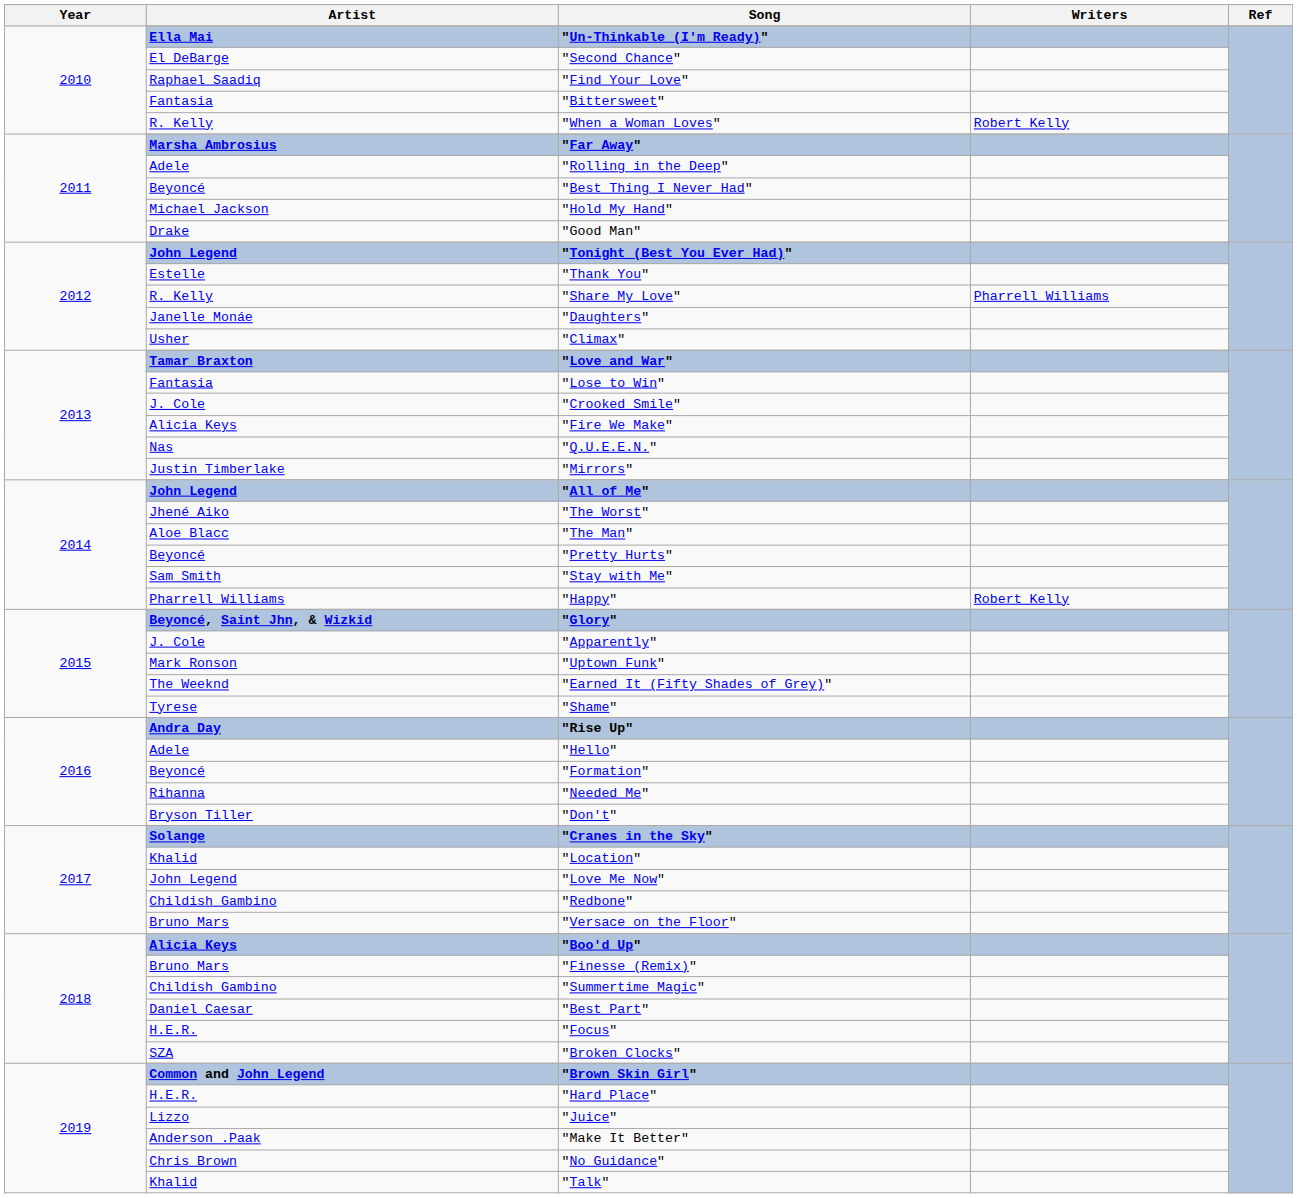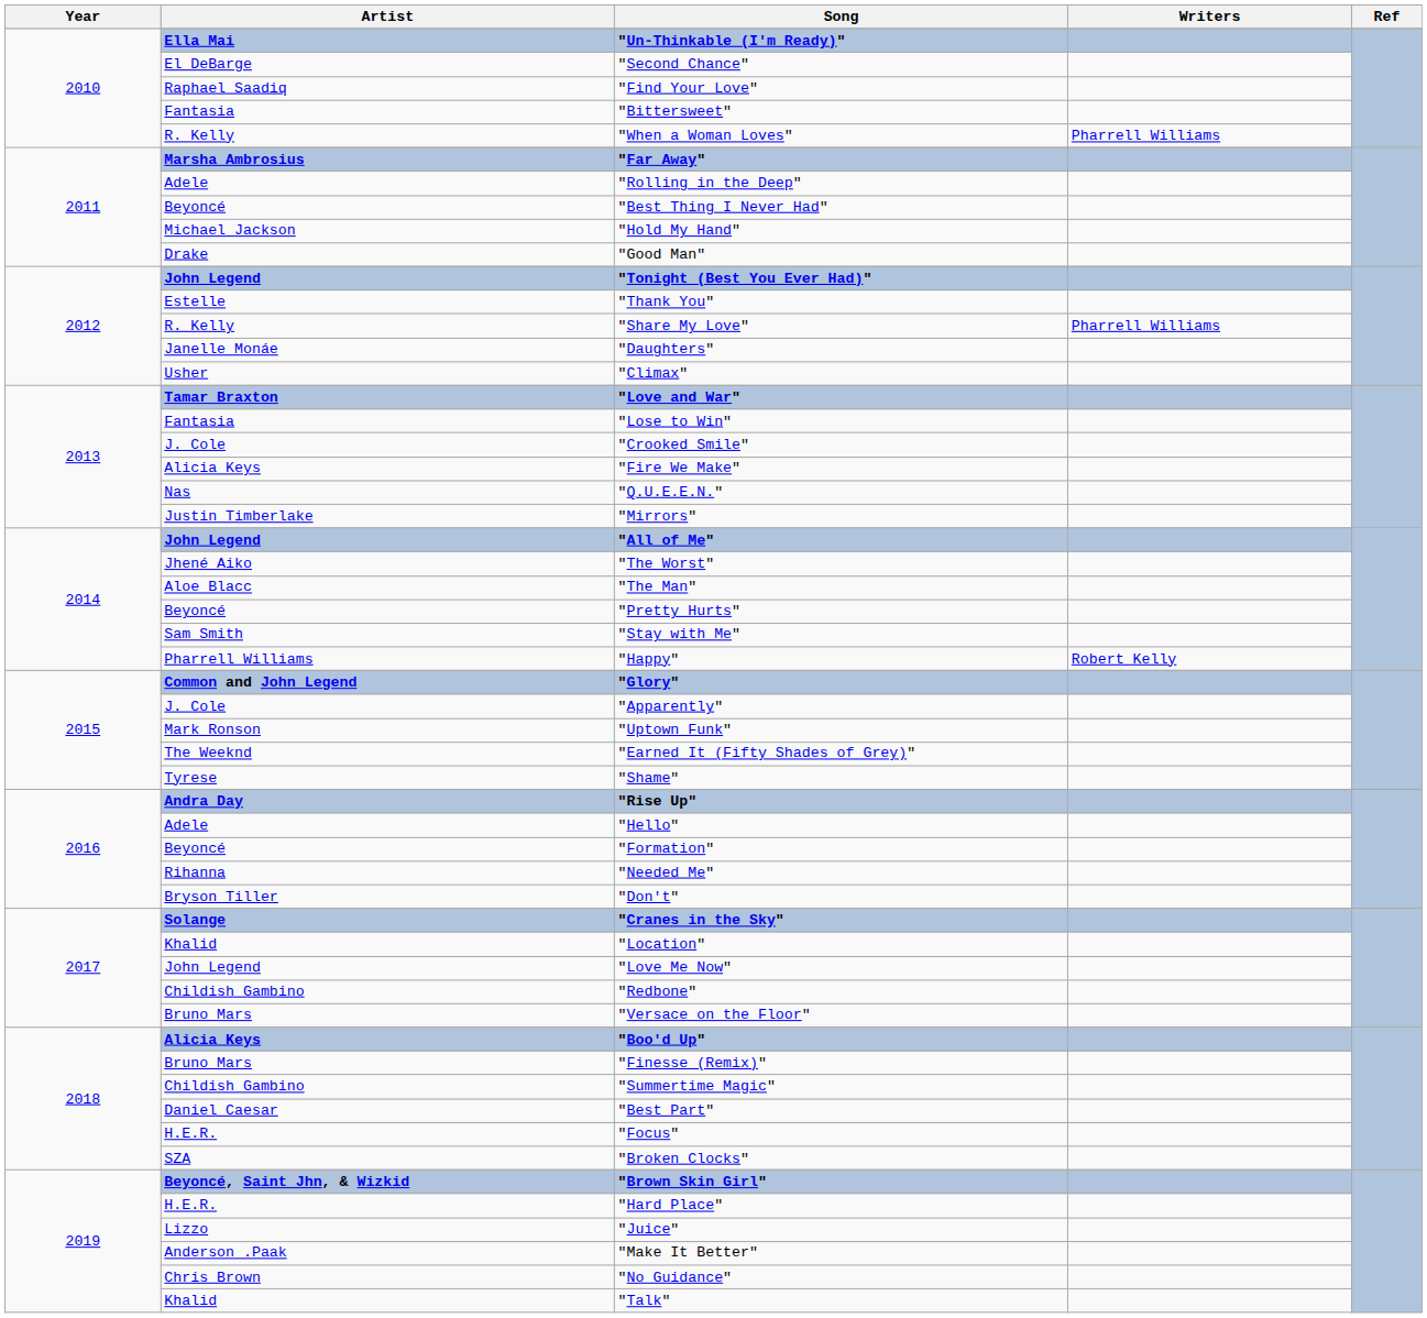"When a Woman Loves" | Writers: Robert Kelly -> Pharrell Williams
"Glory" | Artist: Beyoncé, Saint Jhn, & Wizkid -> Common and John Legend
"Brown Skin Girl" | Artist: Common and John Legend -> Beyoncé, Saint Jhn, & Wizkid
